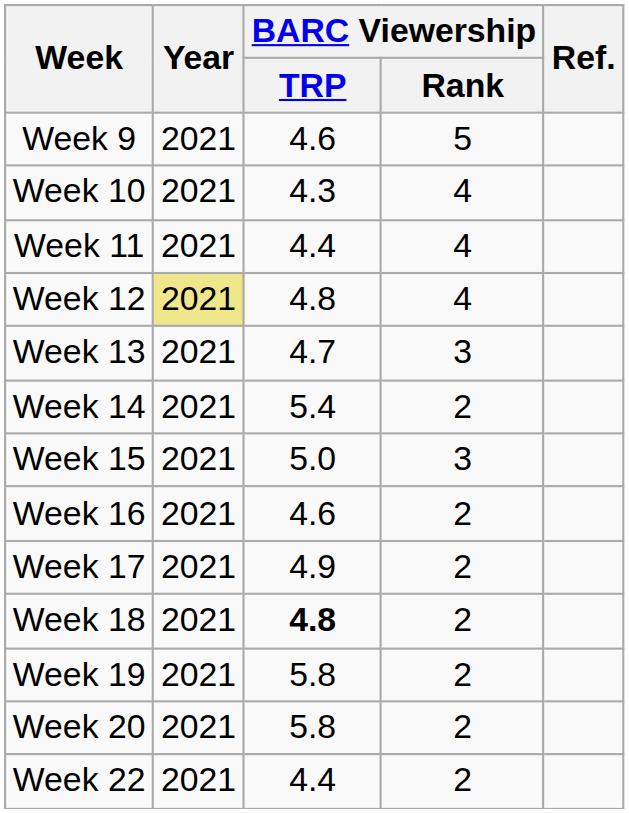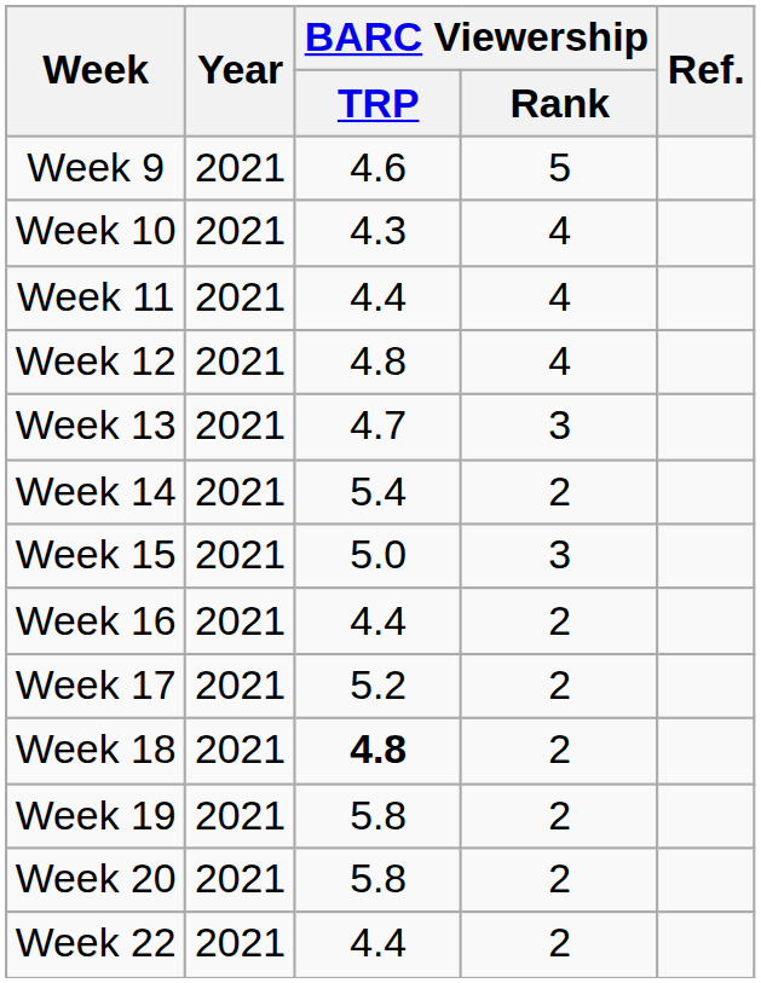Week 12 | Year: khaki background -> no background
Week 16 | BARC Viewership / TRP: 4.6 -> 4.4
Week 17 | BARC Viewership / TRP: 4.9 -> 5.2
